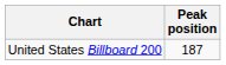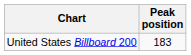United States Billboard 200 | Peak position: 187 -> 183
